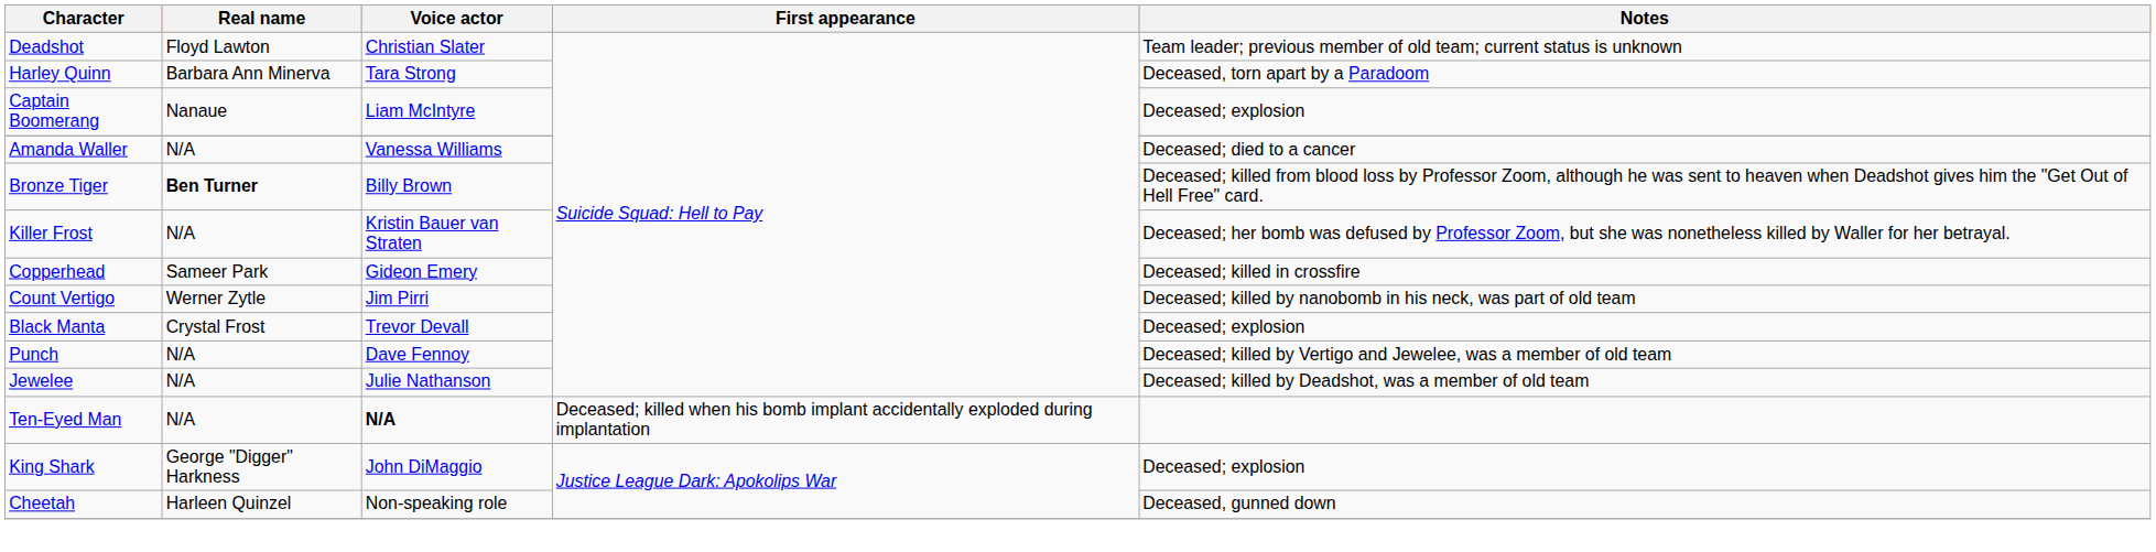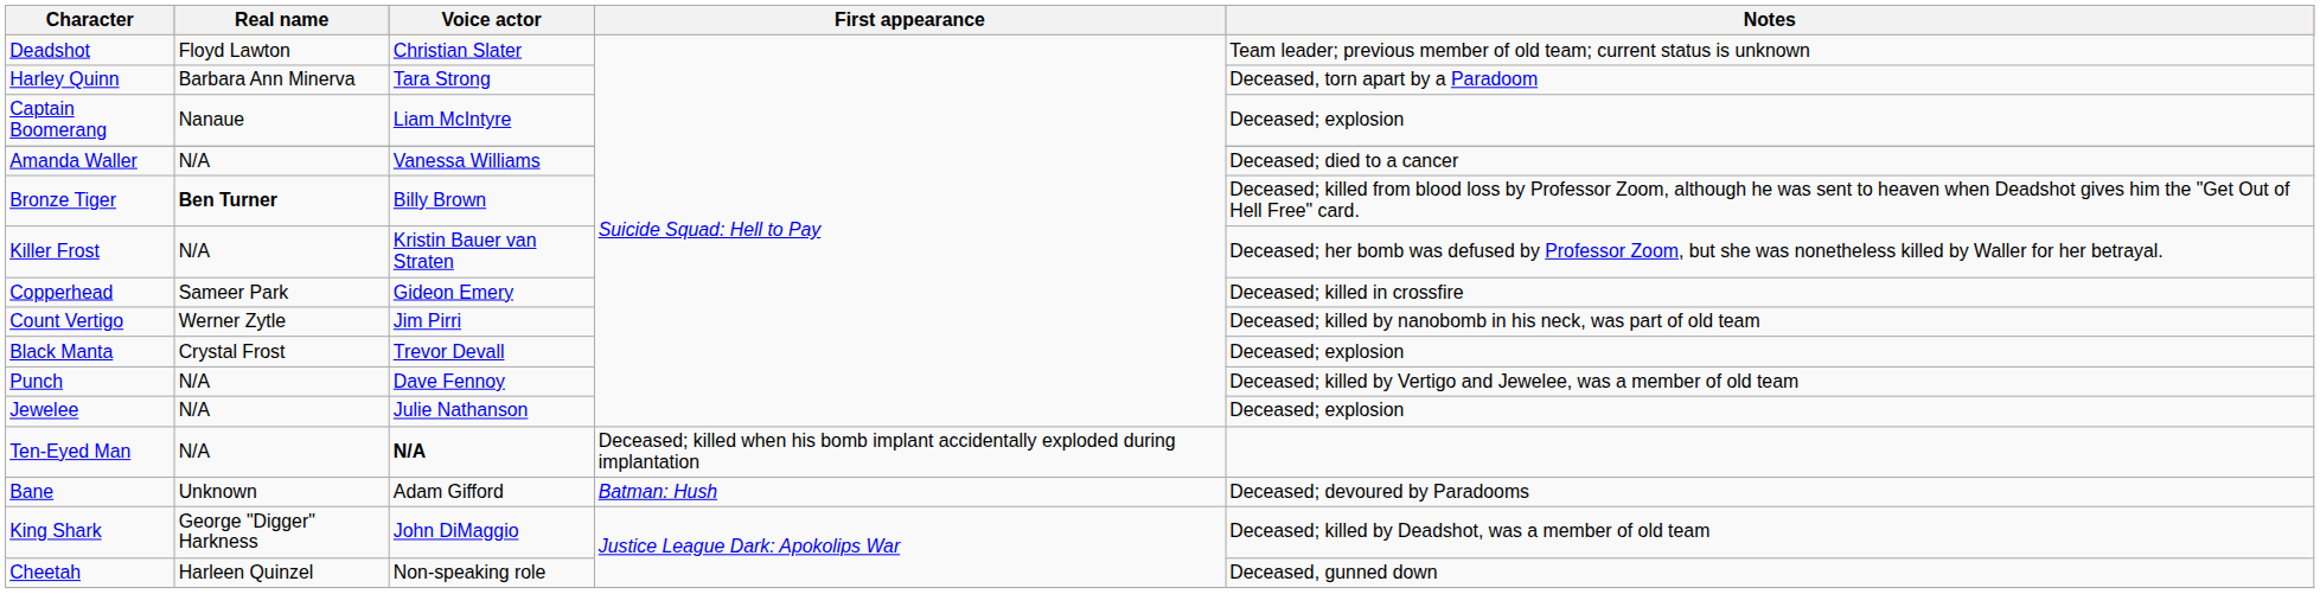Jewelee | Notes: Deceased; killed by Deadshot, was a member of old team -> Deceased; explosion
+ row: Bane | Unknown | Adam Gifford | Batman: Hush | Deceased; devoured by Paradooms
King Shark | Notes: Deceased; explosion -> Deceased; killed by Deadshot, was a member of old team
